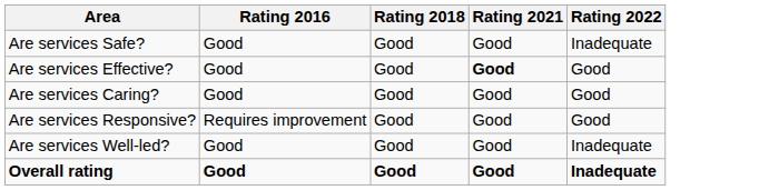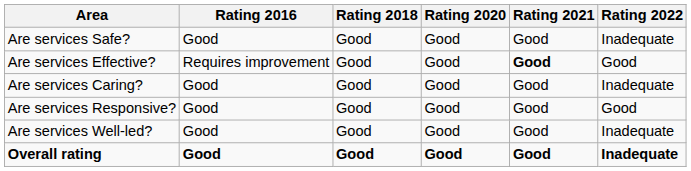+ column: Rating 2020 | Good | Good | Good | Good | Good | Good
Are services Effective? | Rating 2016: Good -> Requires improvement
Are services Caring? | Rating 2022: Good -> Inadequate
Are services Responsive? | Rating 2016: Requires improvement -> Good
